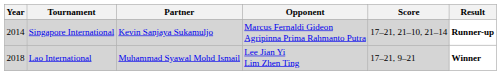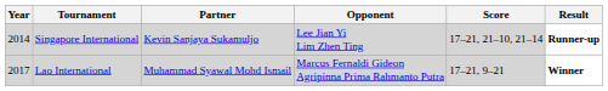Singapore International | Opponent: Marcus Fernaldi Gideon Agripinna Prima Rahmanto Putra -> Lee Jian Yi Lim Zhen Ting
Lao International | Year: 2018 -> 2017
Lao International | Opponent: Lee Jian Yi Lim Zhen Ting -> Marcus Fernaldi Gideon Agripinna Prima Rahmanto Putra
